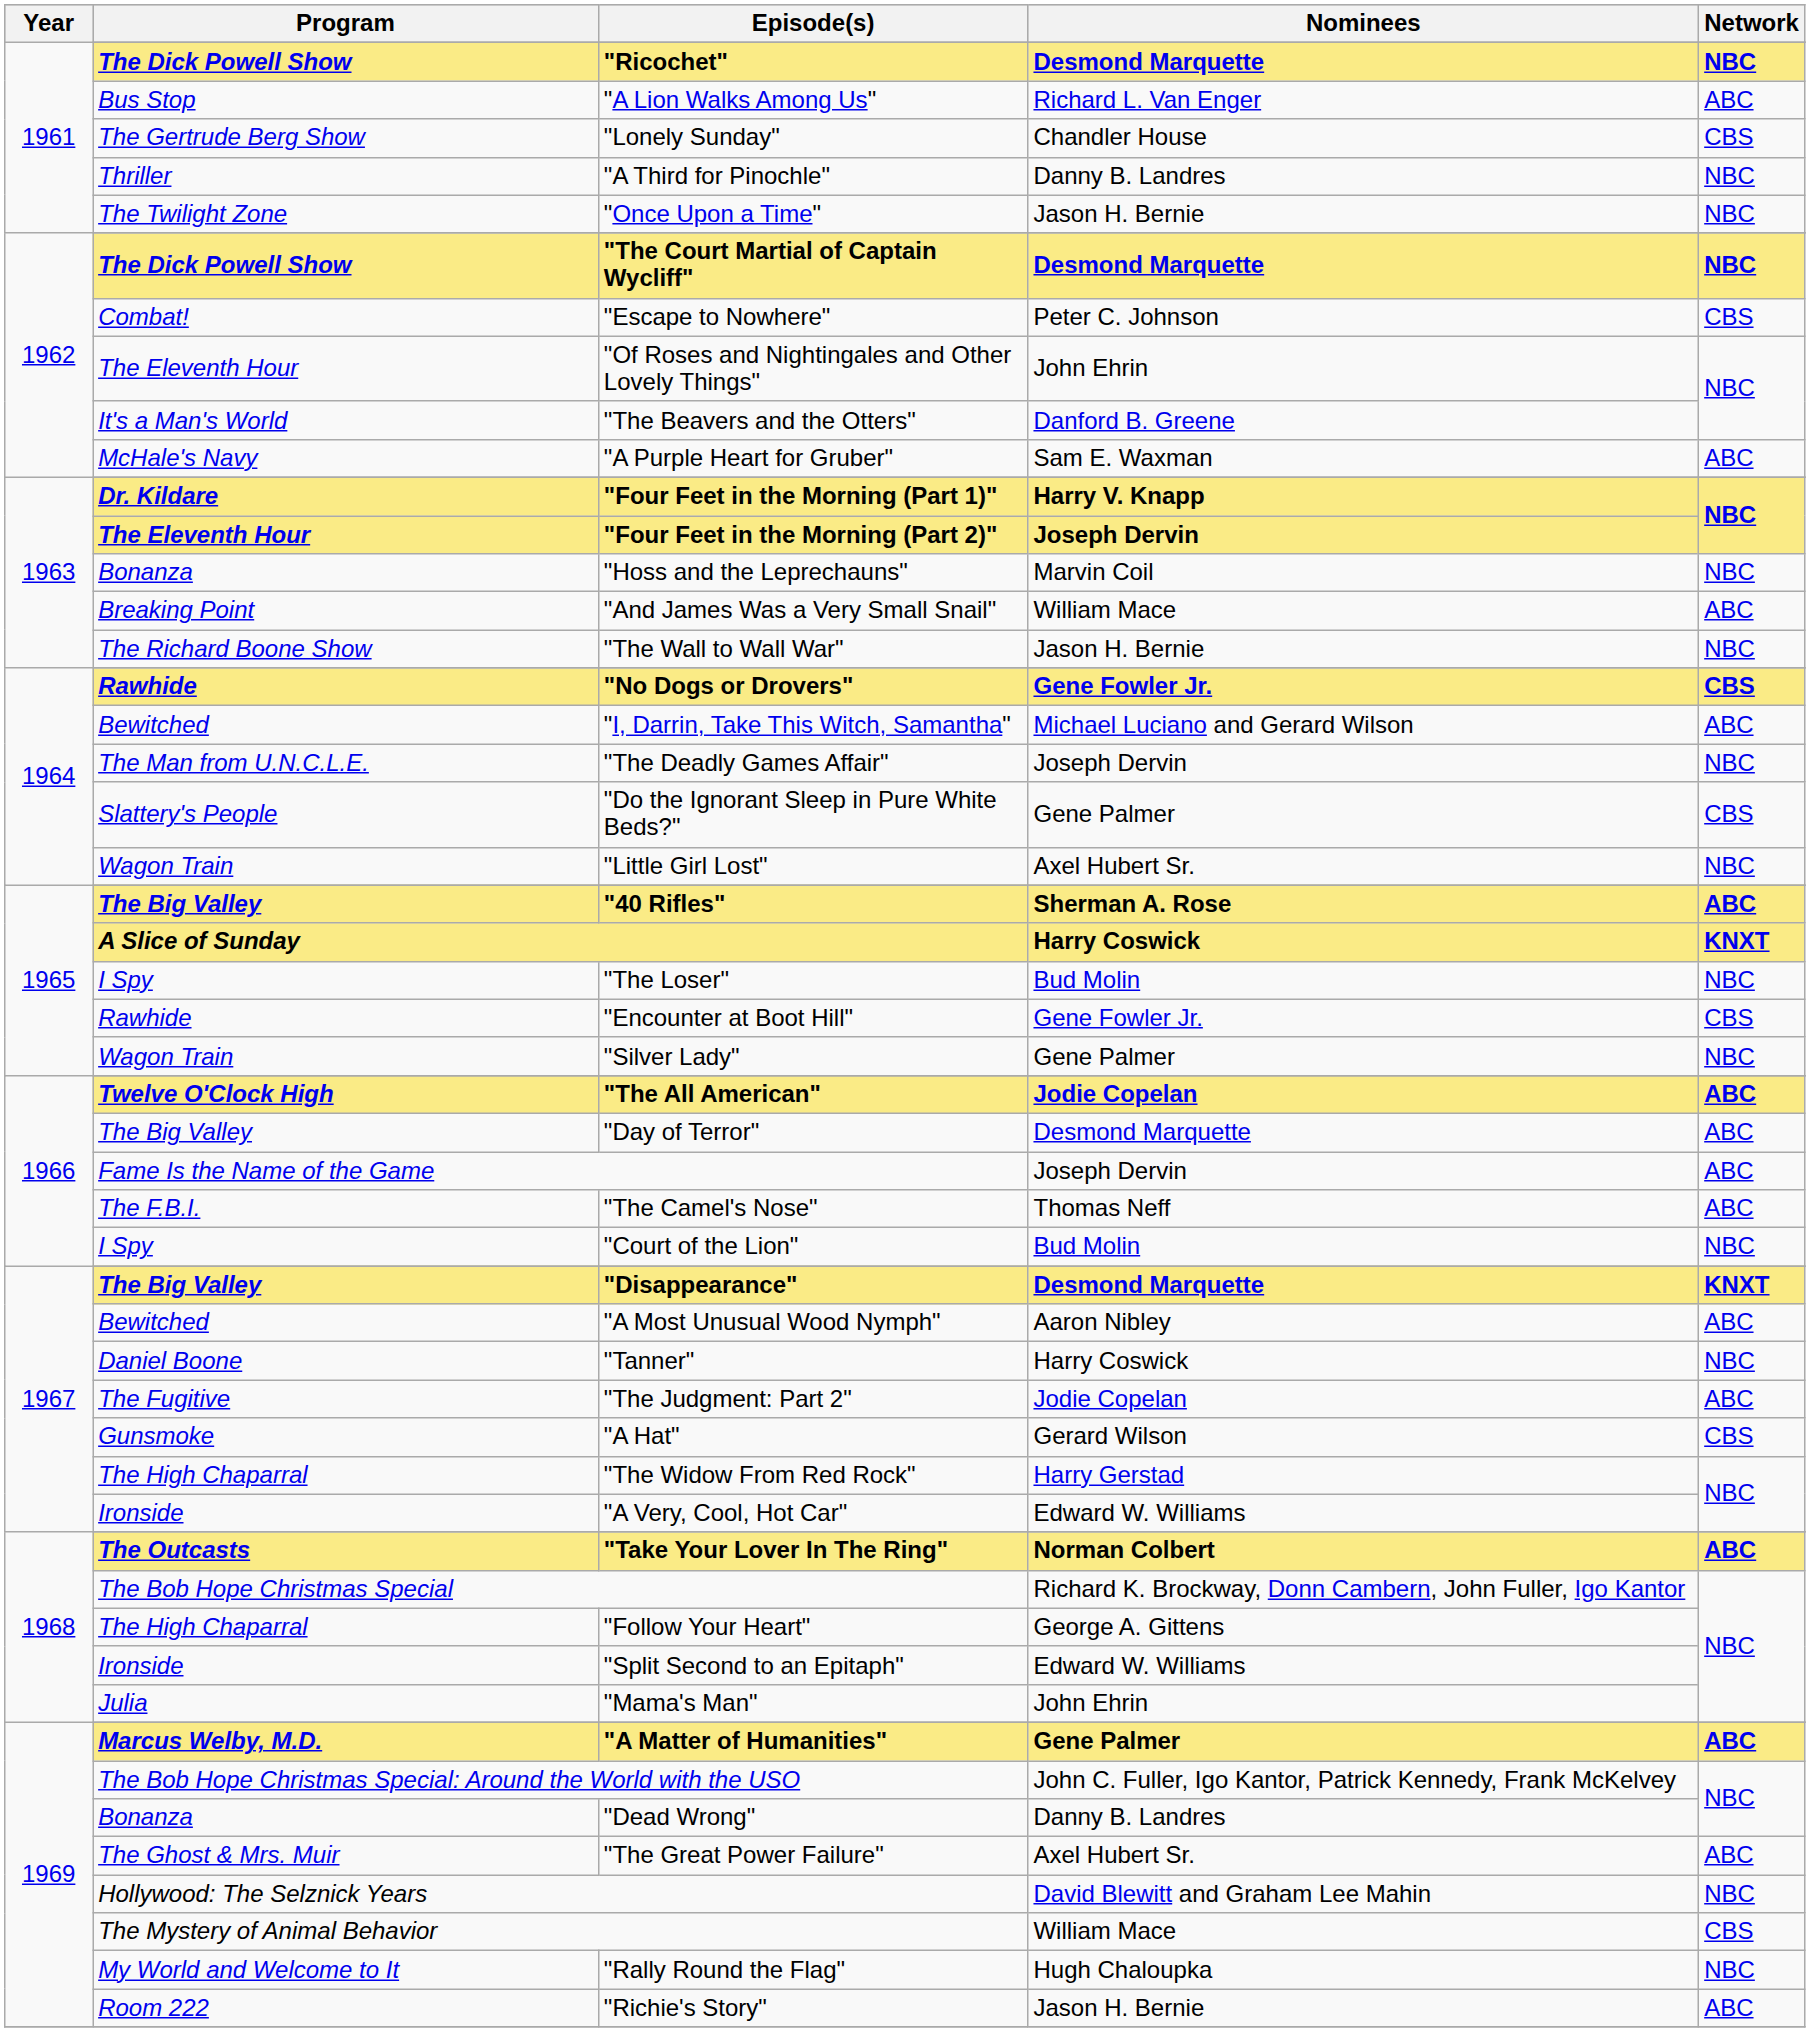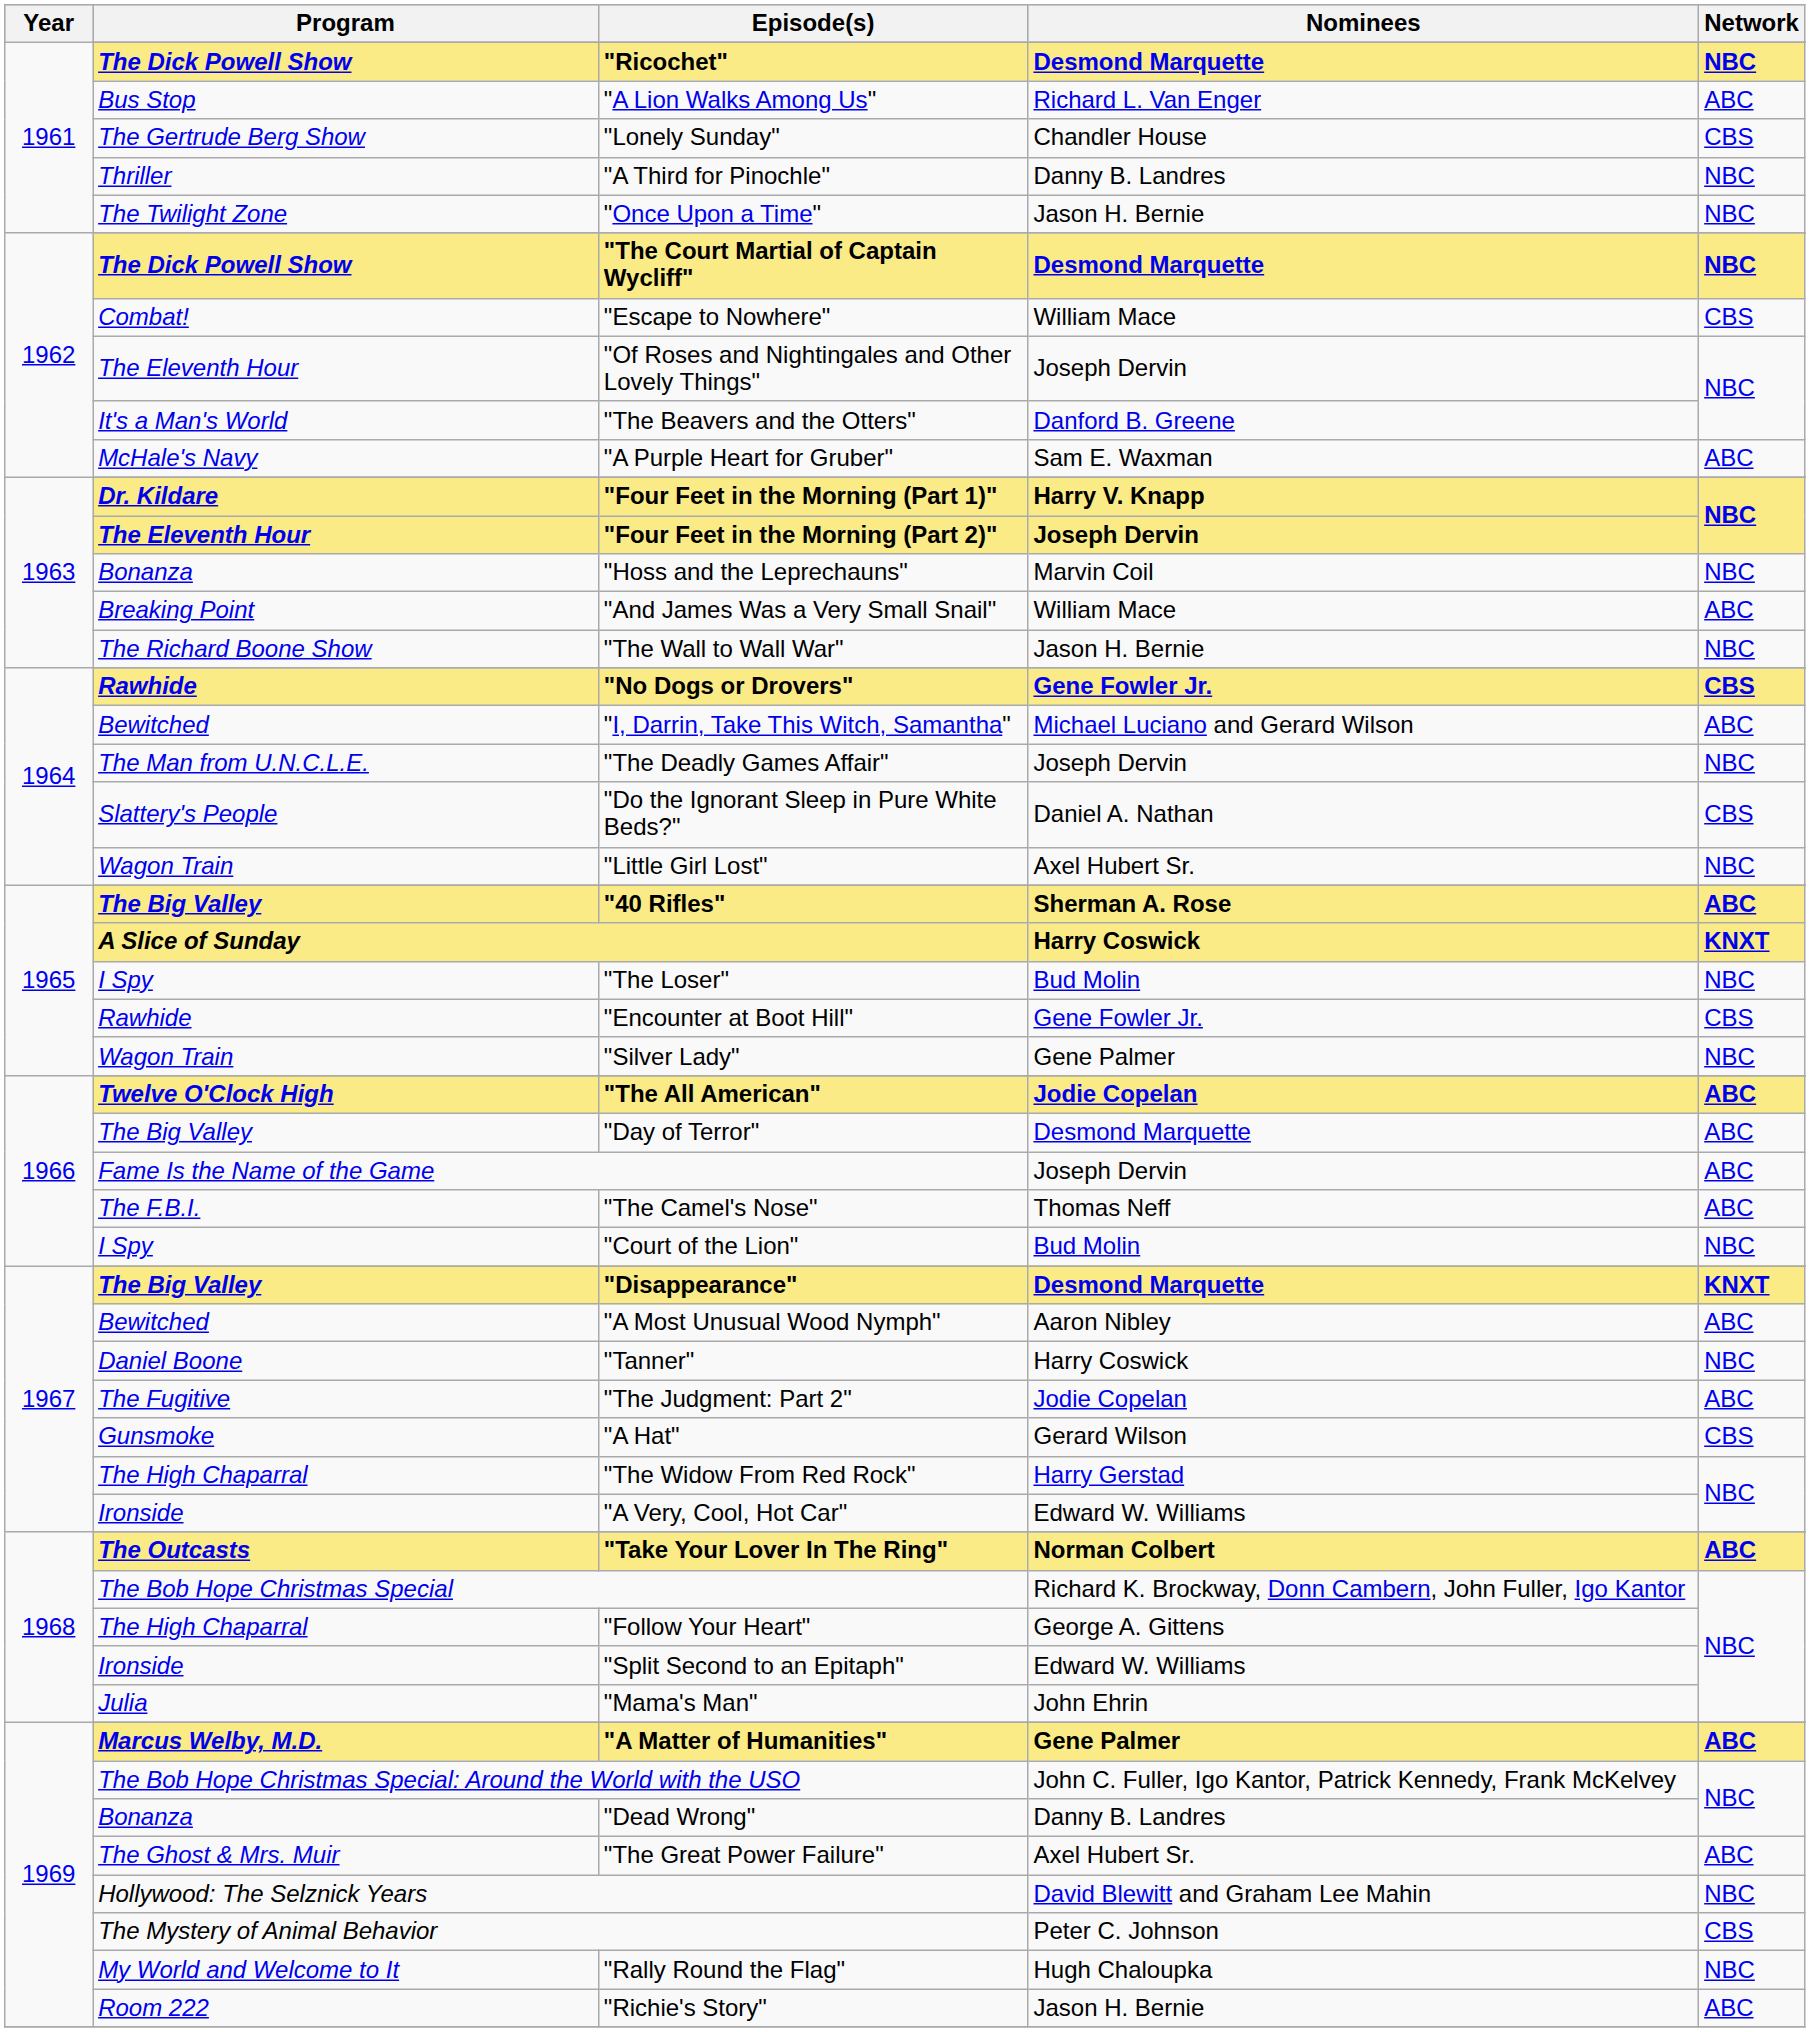"Escape to Nowhere" | Nominees: Peter C. Johnson -> William Mace
"Of Roses and Nightingales and Other Lovely Things" | Nominees: John Ehrin -> Joseph Dervin
"Do the Ignorant Sleep in Pure White Beds?" | Nominees: Gene Palmer -> Daniel A. Nathan
The Mystery of Animal Behavior | Nominees: William Mace -> Peter C. Johnson
